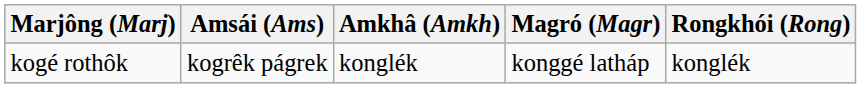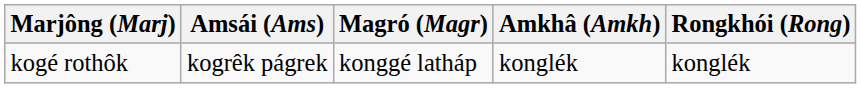columns swapped: Magró (Magr) <-> Amkhâ (Amkh)
